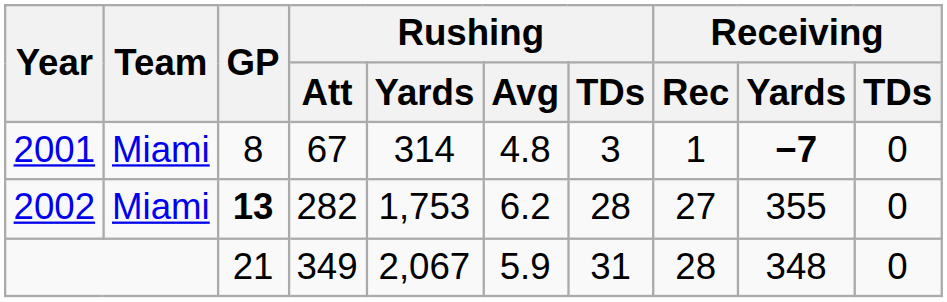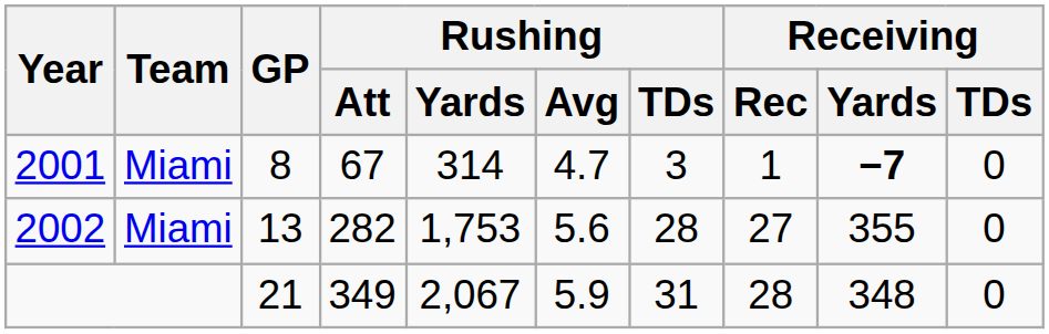2001 | Rushing / Avg: 4.8 -> 4.7
2002 | GP: bold -> normal
2002 | Rushing / Avg: 6.2 -> 5.6
